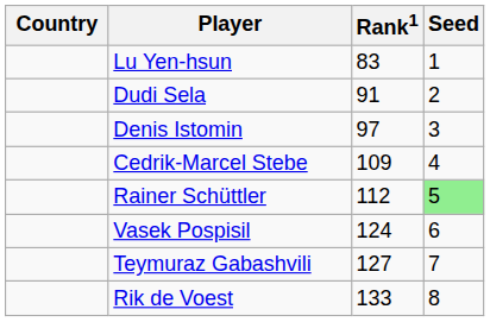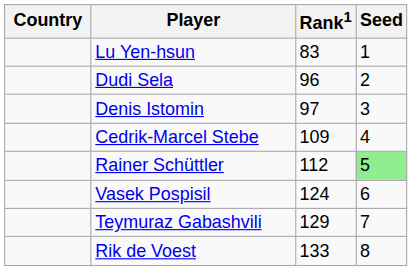Dudi Sela | Rank1: 91 -> 96
Teymuraz Gabashvili | Rank1: 127 -> 129
